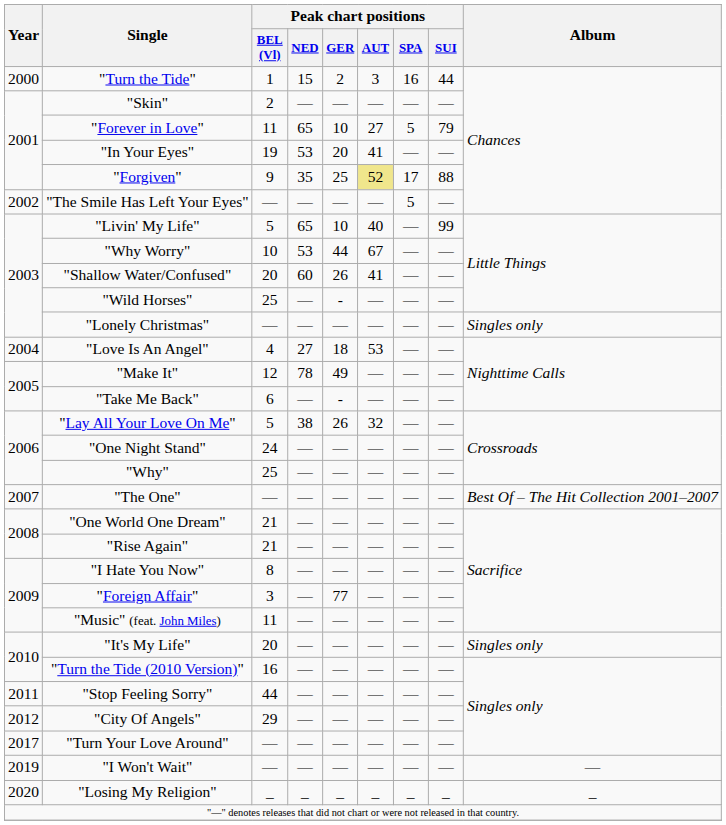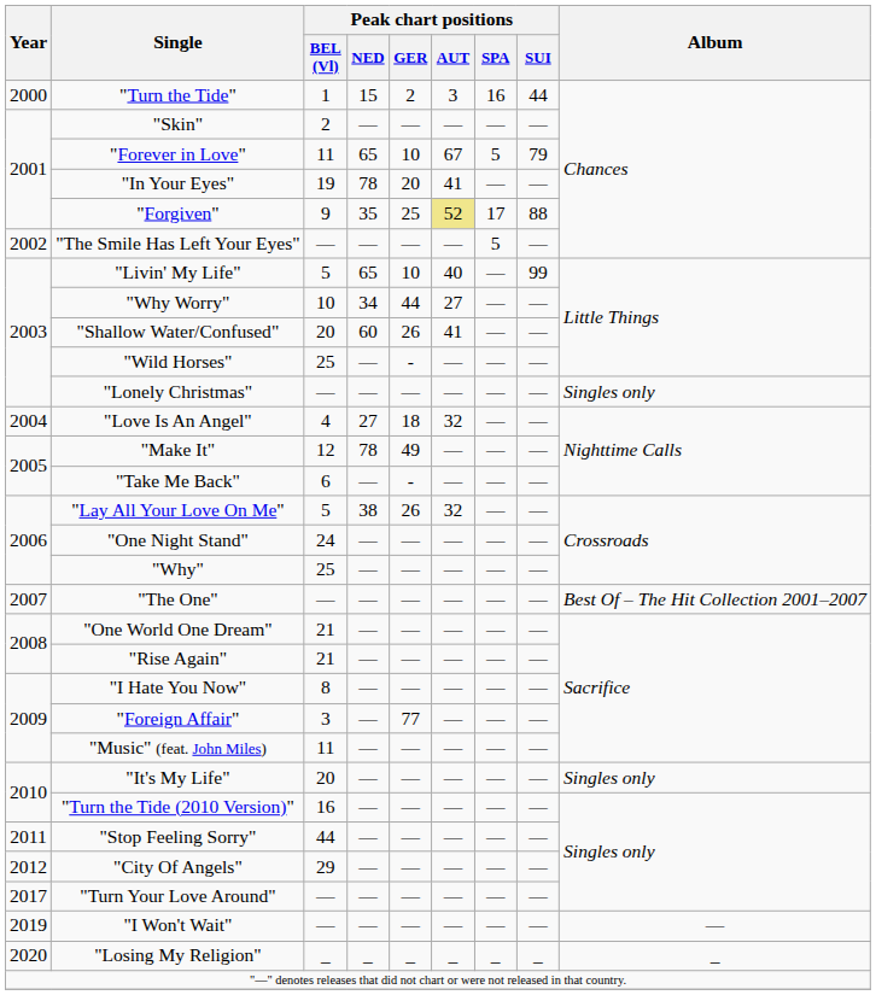"Forever in Love" | Peak chart positions / AUT: 27 -> 67
"In Your Eyes" | Peak chart positions / NED: 53 -> 78
"Why Worry" | Peak chart positions / NED: 53 -> 34
"Why Worry" | Peak chart positions / AUT: 67 -> 27
"Love Is An Angel" | Peak chart positions / AUT: 53 -> 32
